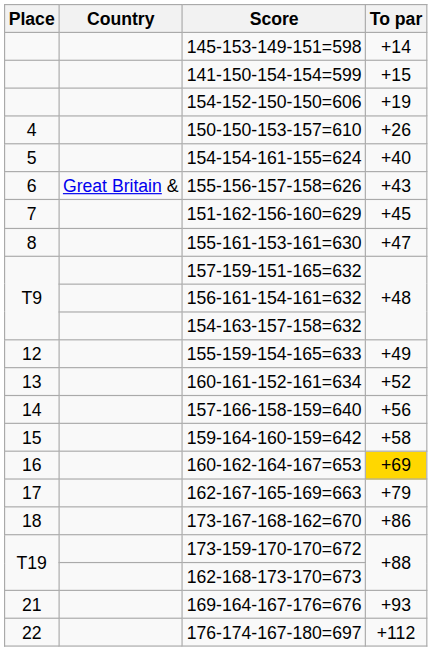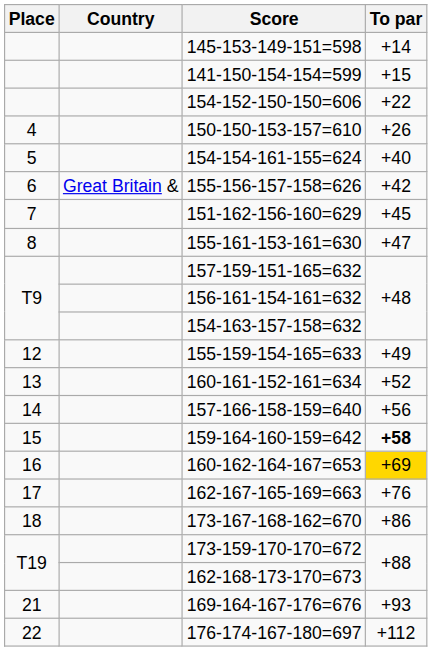154-152-150-150=606 | To par: +19 -> +22
155-156-157-158=626 | To par: +43 -> +42
159-164-160-159=642 | To par: normal -> bold
162-167-165-169=663 | To par: +79 -> +76
